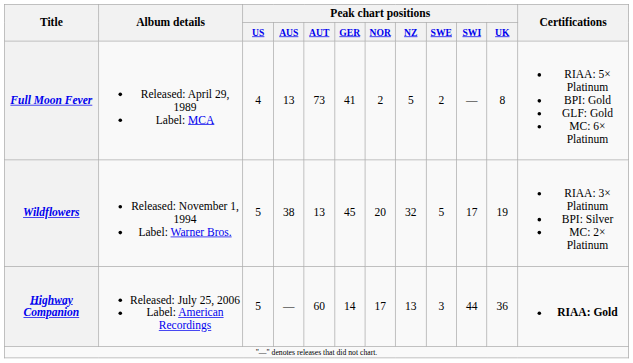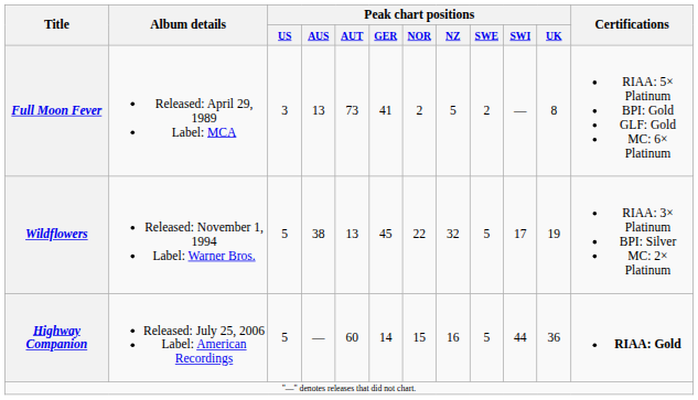Full Moon Fever | Peak chart positions / US: 4 -> 3
Wildflowers | Peak chart positions / NOR: 20 -> 22
Highway Companion | Peak chart positions / NOR: 17 -> 15
Highway Companion | Peak chart positions / NZ: 13 -> 16
Highway Companion | Peak chart positions / SWE: 3 -> 5
